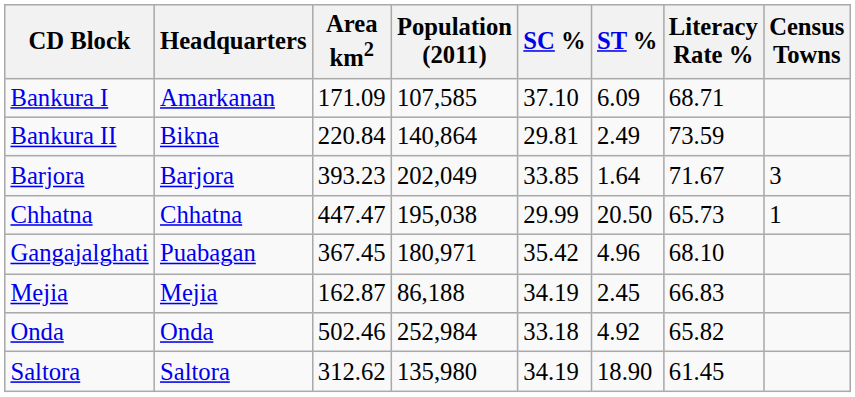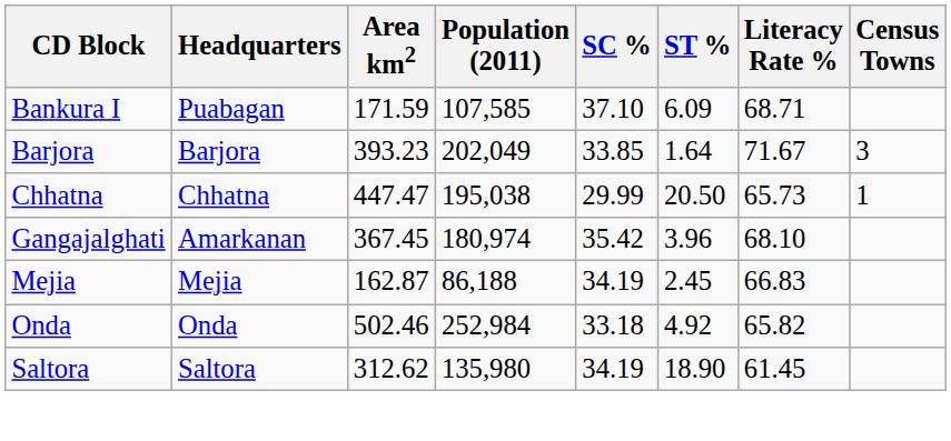Bankura I | Headquarters: Amarkanan -> Puabagan
Bankura I | Area km2: 171.09 -> 171.59
- row: Bankura II | Bikna | 220.84 | 140,864 | 29.81 | 2.49 | 73.59
Gangajalghati | Headquarters: Puabagan -> Amarkanan
Gangajalghati | Population (2011): 180,971 -> 180,974
Gangajalghati | ST %: 4.96 -> 3.96
